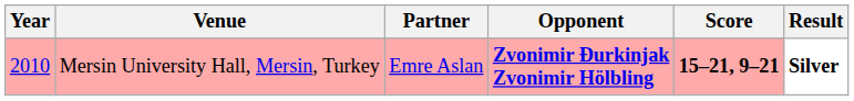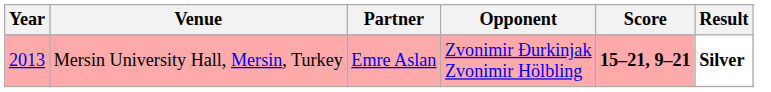Mersin University Hall, Mersin, Turkey | Year: 2010 -> 2013
Mersin University Hall, Mersin, Turkey | Opponent: bold -> normal
